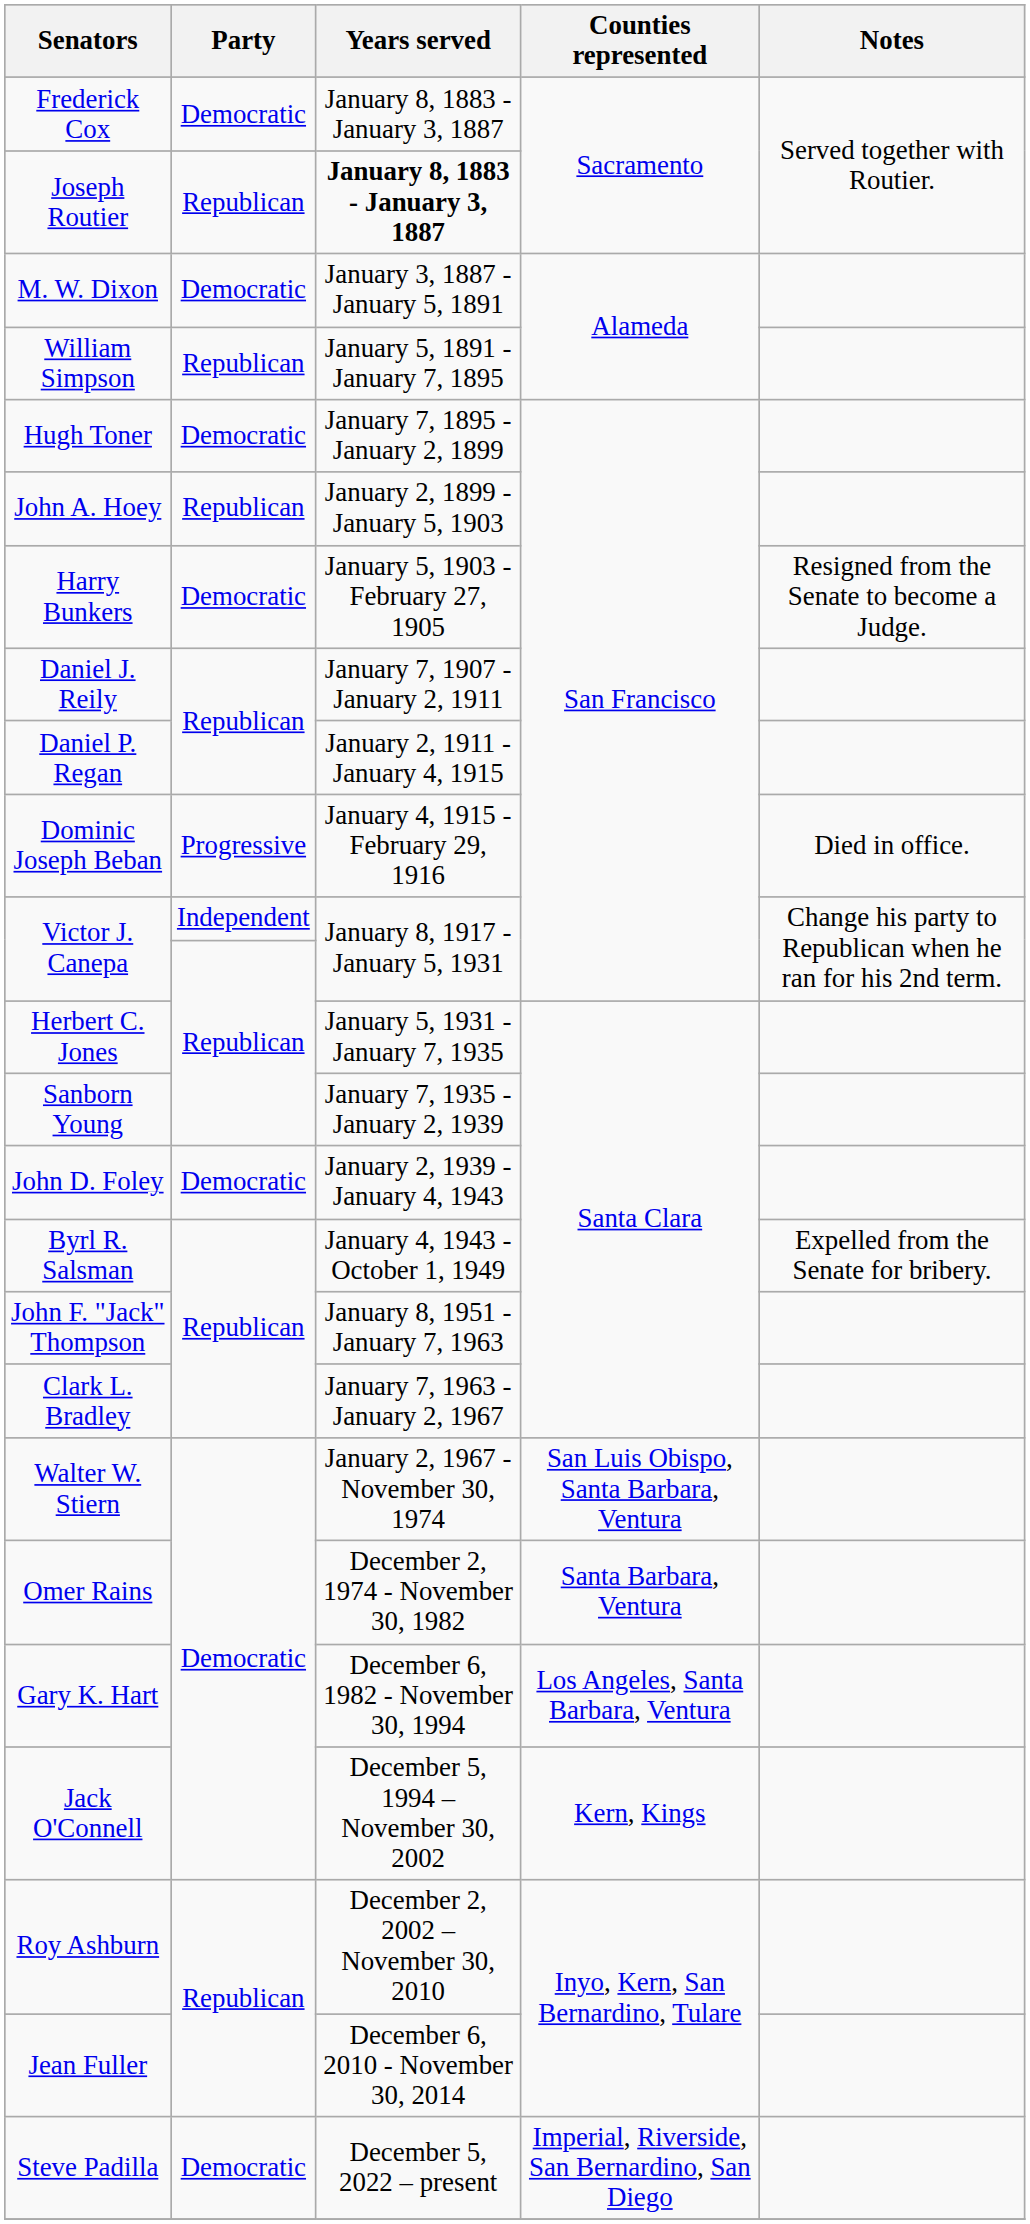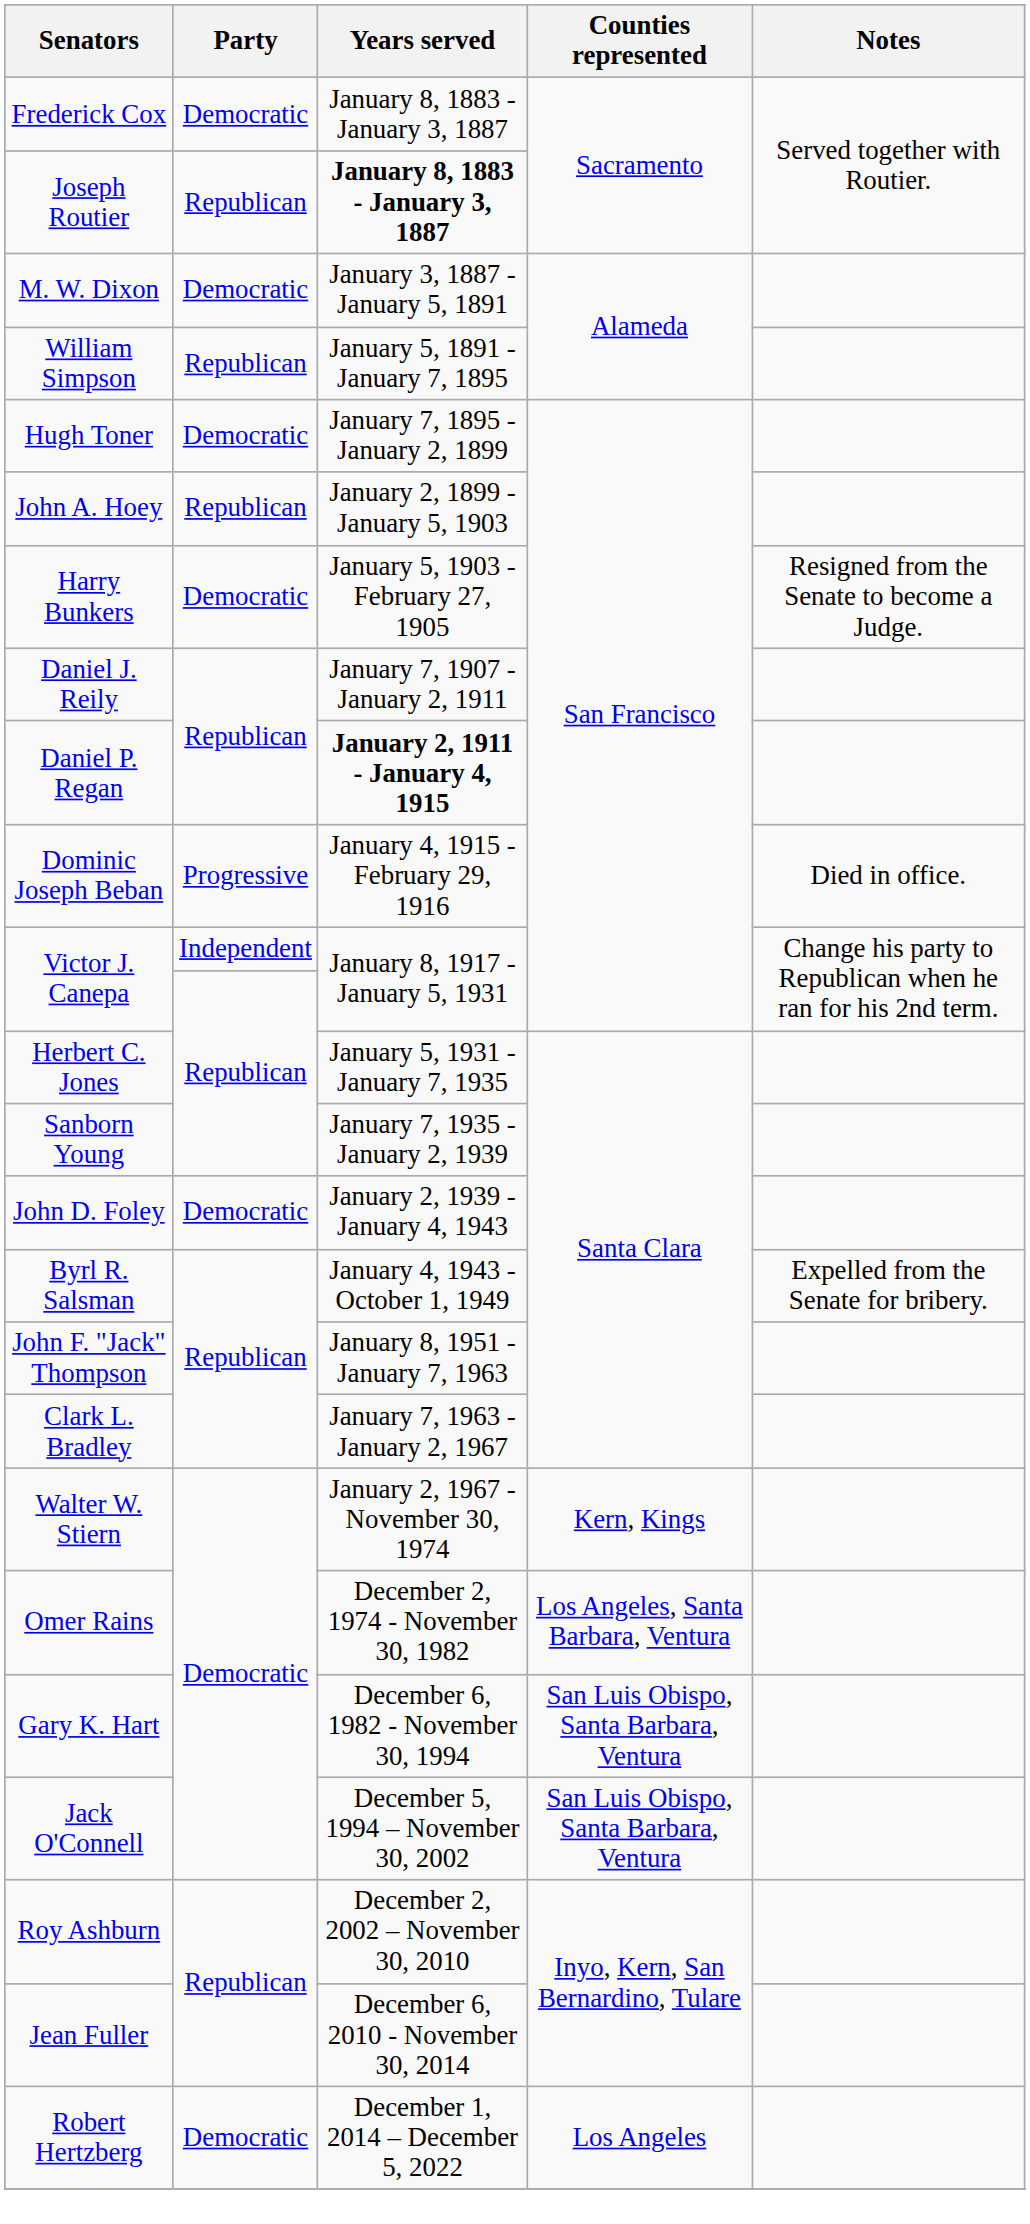Daniel P. Regan | Years served: normal -> bold
Walter W. Stiern | Counties represented: San Luis Obispo, Santa Barbara, Ventura -> Kern, Kings
Omer Rains | Counties represented: Santa Barbara, Ventura -> Los Angeles, Santa Barbara, Ventura
Gary K. Hart | Counties represented: Los Angeles, Santa Barbara, Ventura -> San Luis Obispo, Santa Barbara, Ventura
Jack O'Connell | Counties represented: Kern, Kings -> San Luis Obispo, Santa Barbara, Ventura
+ row: Robert Hertzberg | Democratic | December 1, 2014 – December 5, 2022 | Los Angeles
- row: Steve Padilla | Democratic | December 5, 2022 – present | Imperial, Riverside, San Bernardino, San Diego
